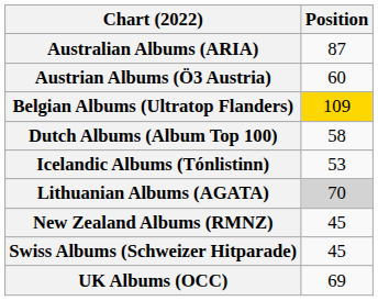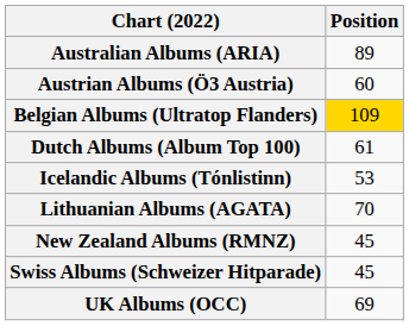Australian Albums (ARIA) | Position: 87 -> 89
Dutch Albums (Album Top 100) | Position: 58 -> 61
Lithuanian Albums (AGATA) | Position: lightgrey background -> no background
